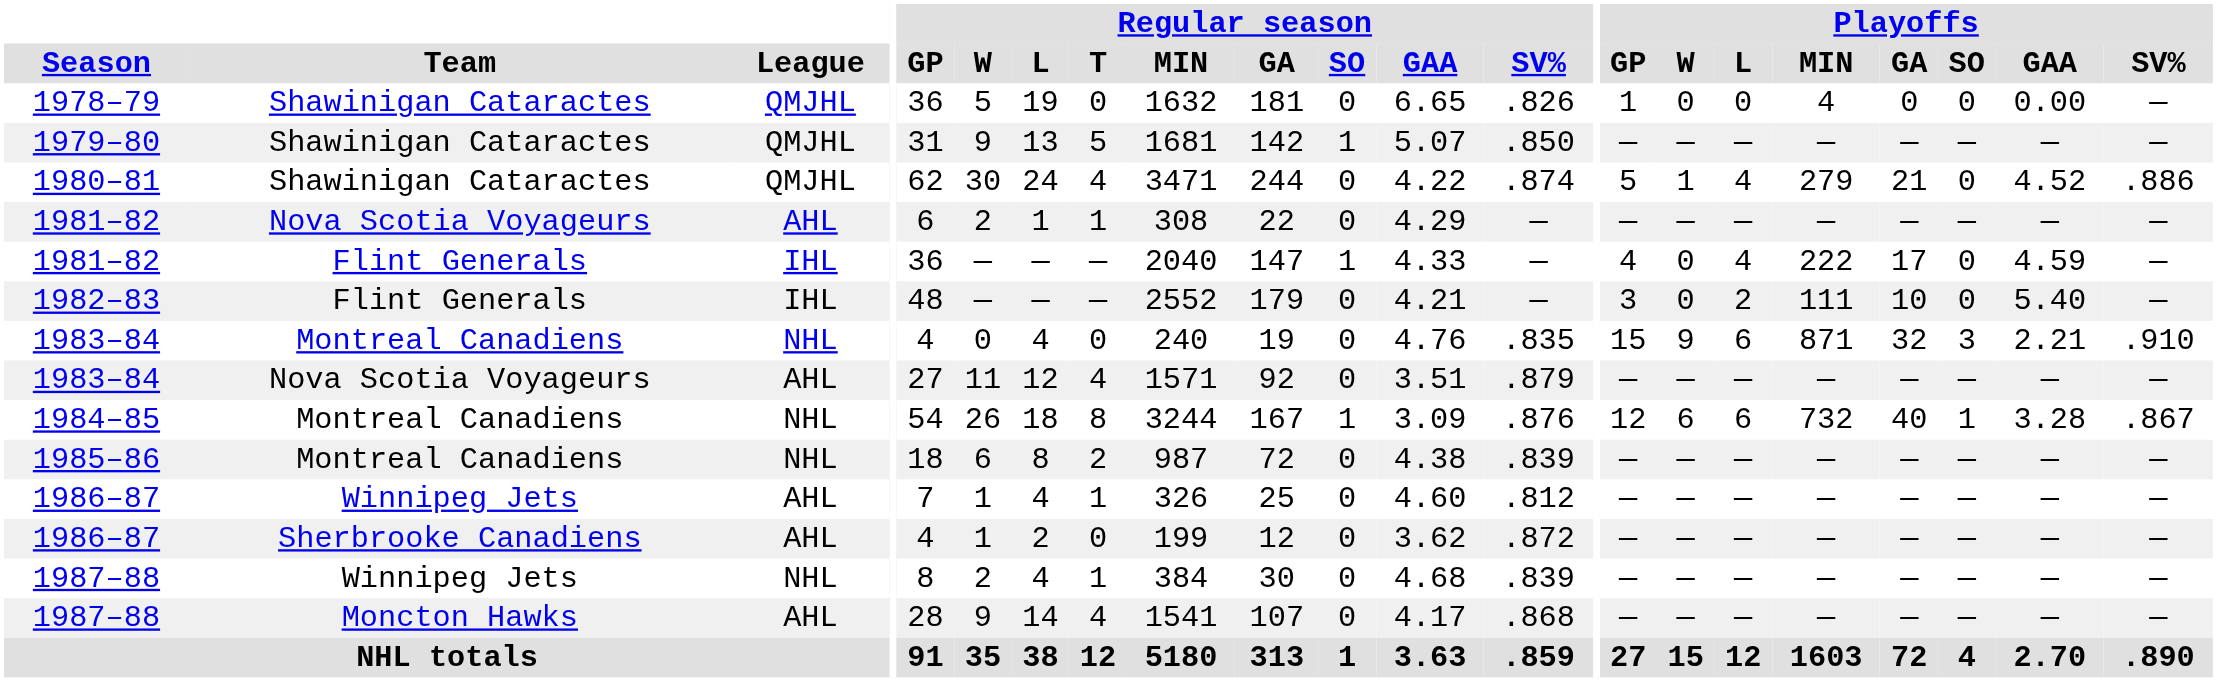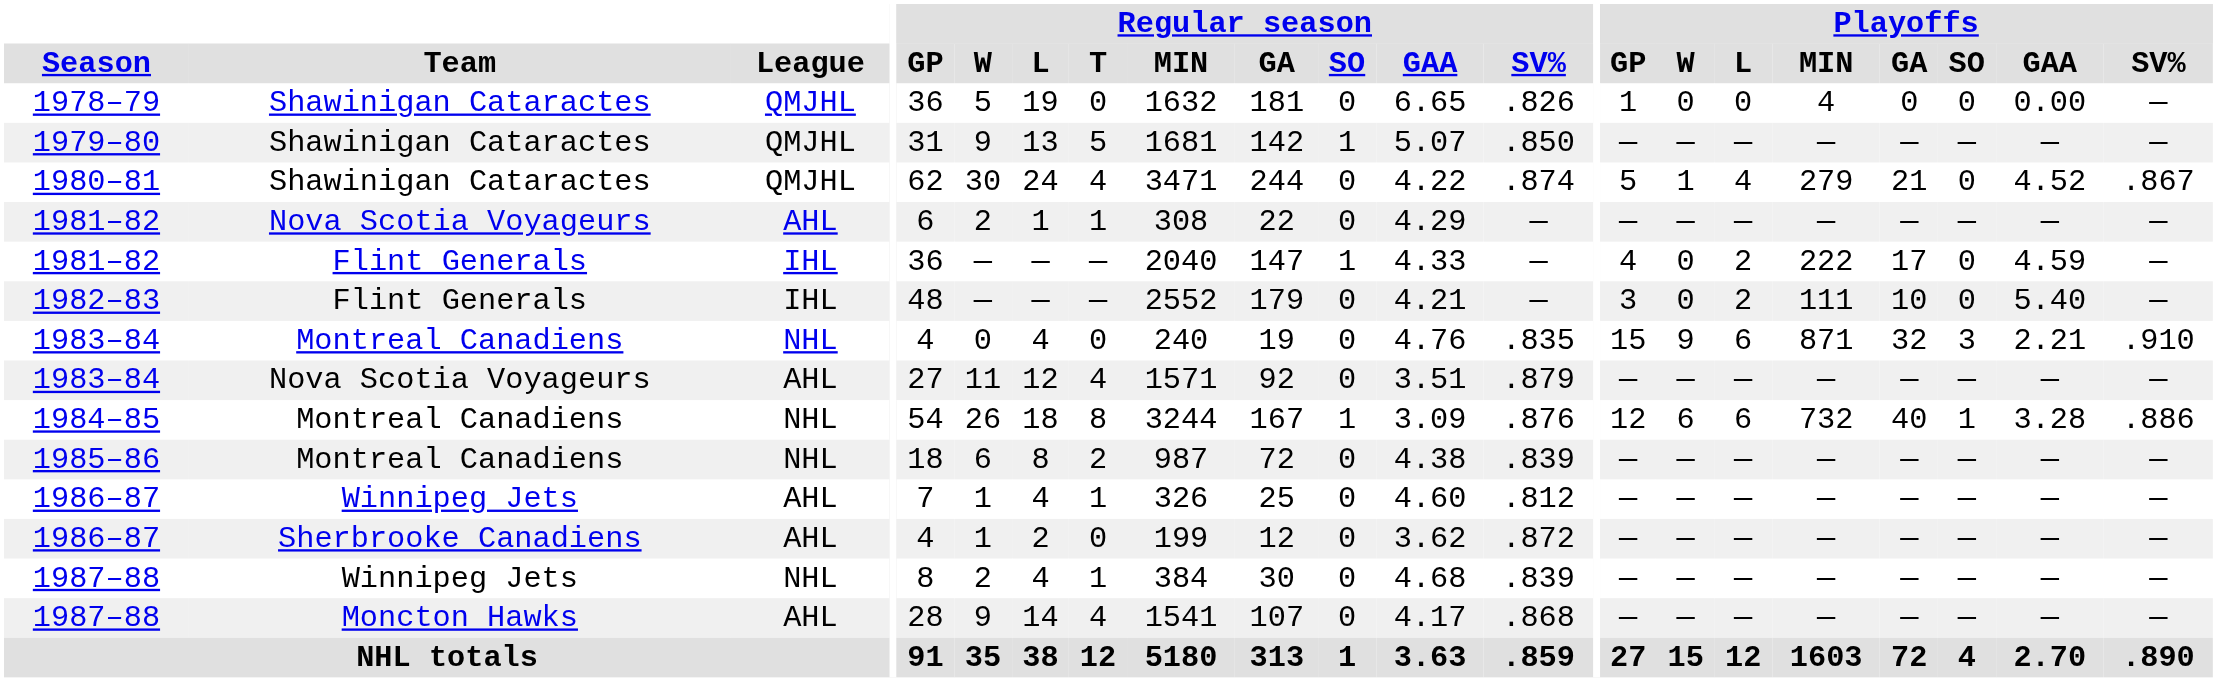1980–81 | Playoffs / SV%: .886 -> .867
1981–82 / Flint Generals | Playoffs / L: 4 -> 2
1984–85 | Playoffs / SV%: .867 -> .886
